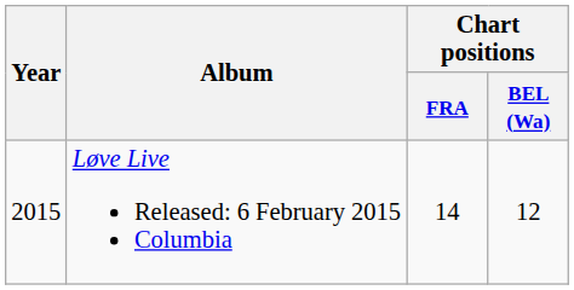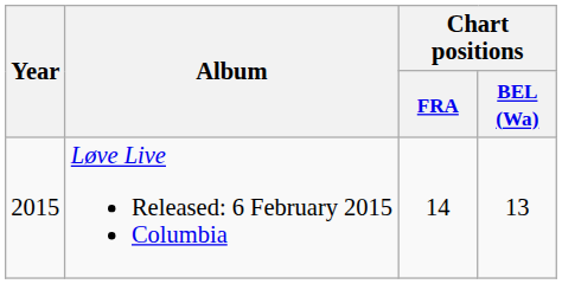Løve Live Released: 6 February 2015 Columbia | Chart positions / BEL (Wa): 12 -> 13
